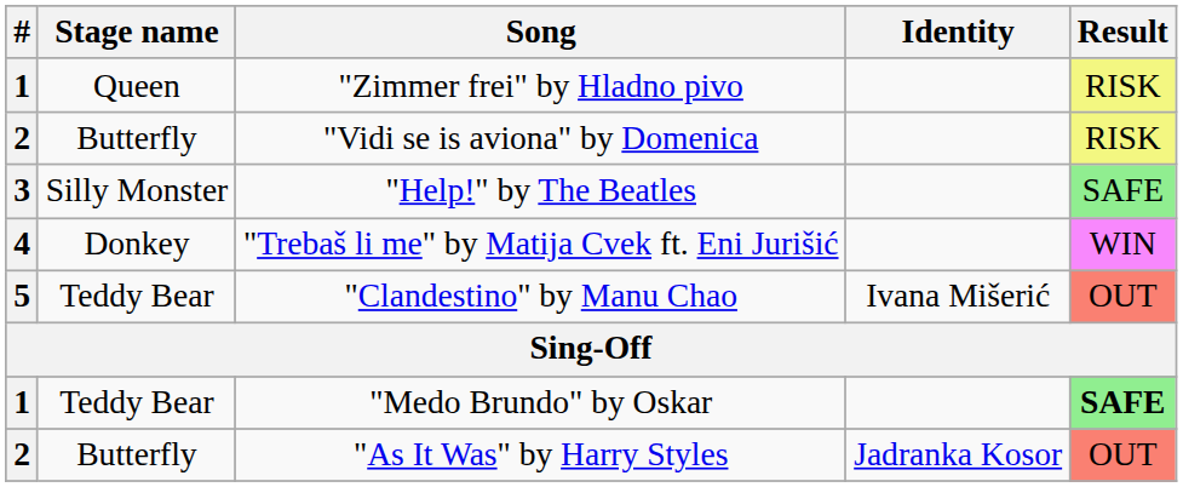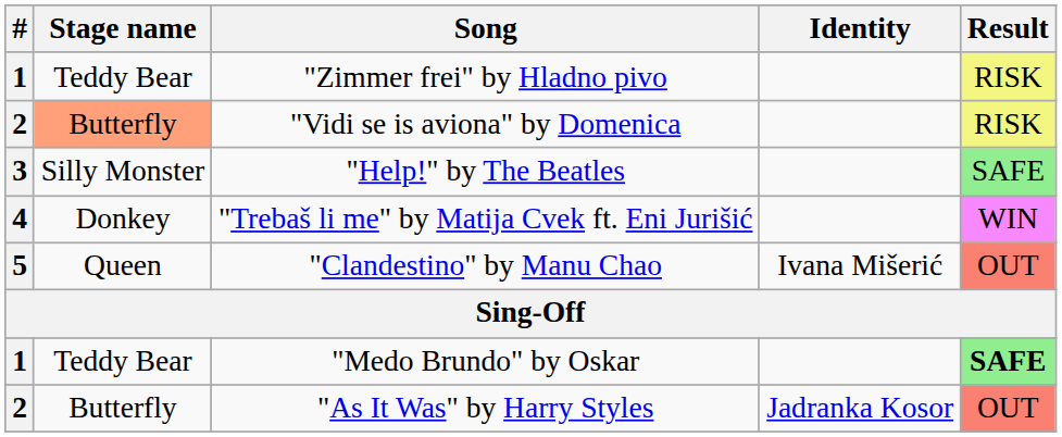"Zimmer frei" by Hladno pivo | Stage name: Queen -> Teddy Bear
"Vidi se is aviona" by Domenica | Stage name: no background -> lightsalmon background
"Clandestino" by Manu Chao | Stage name: Teddy Bear -> Queen
